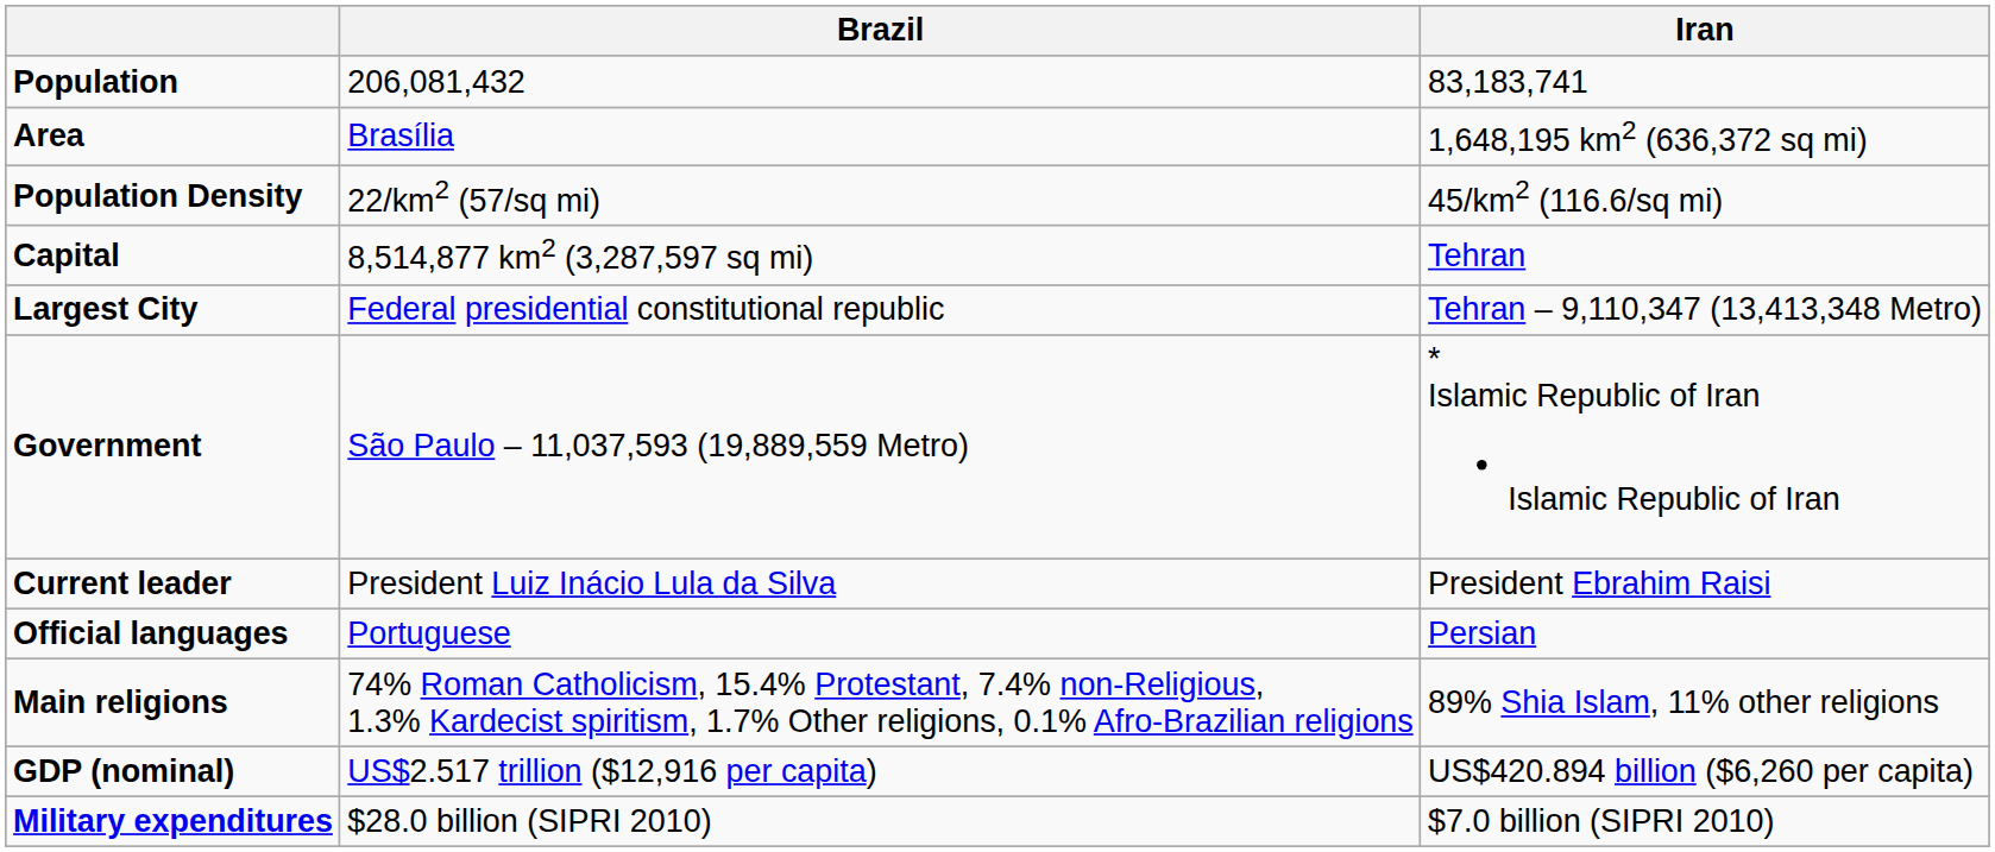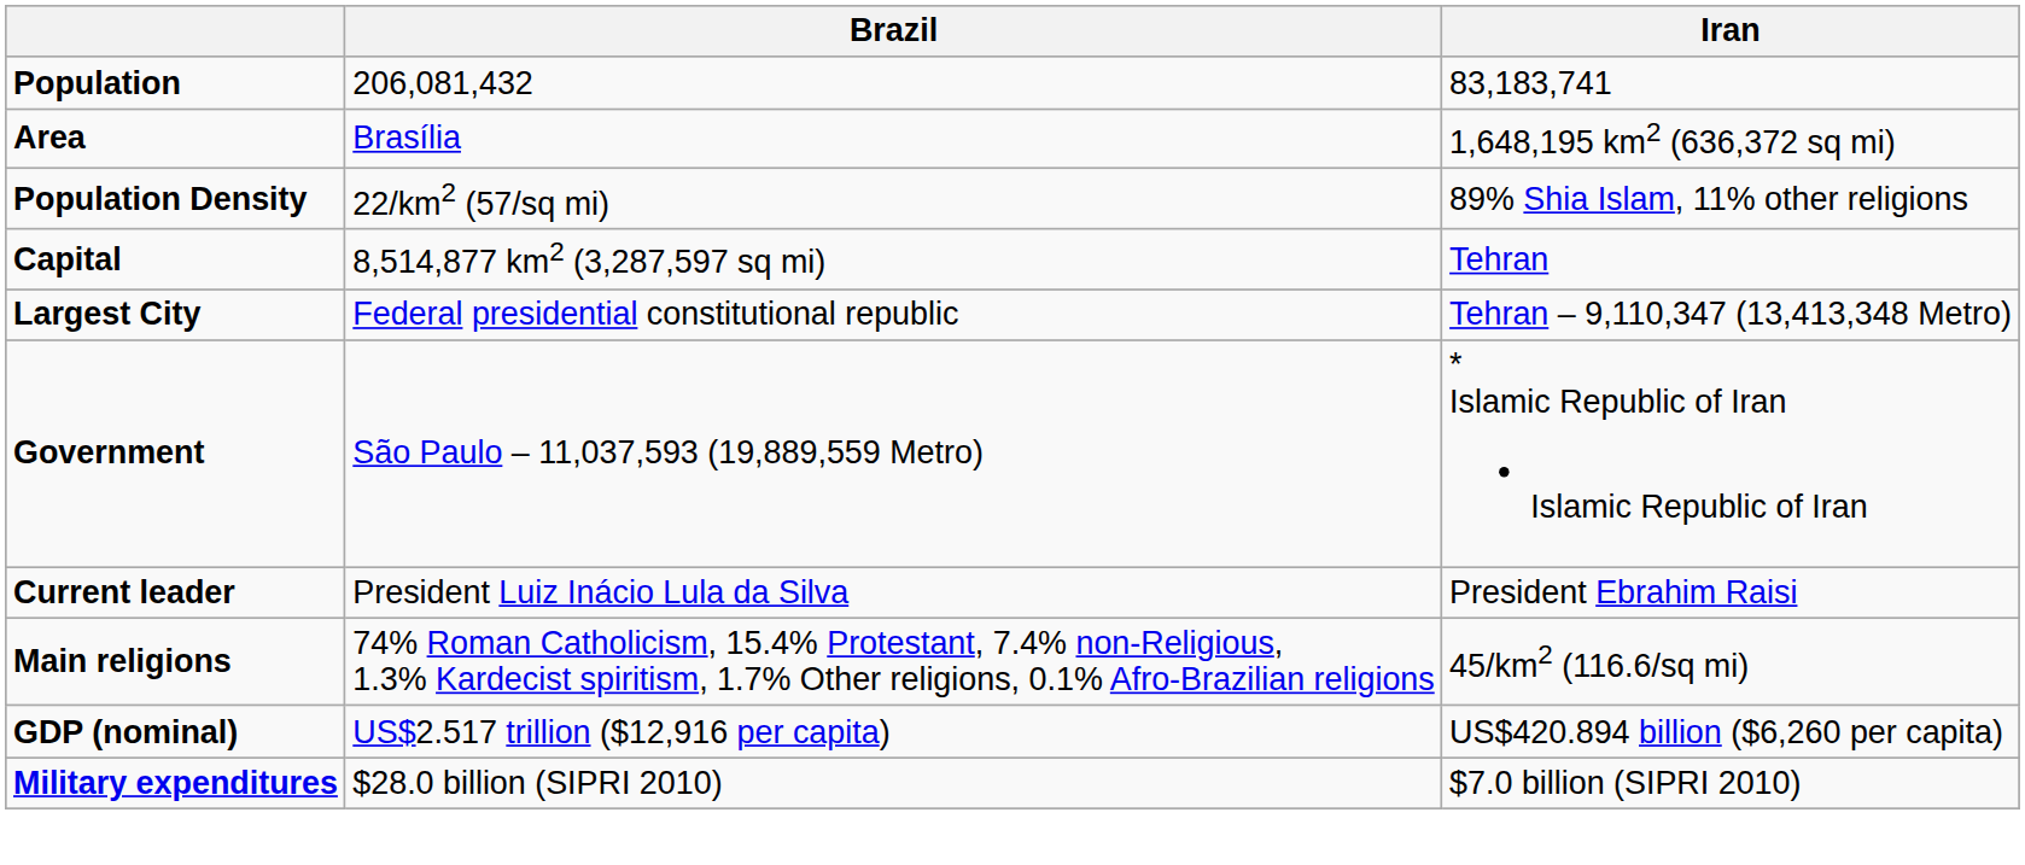Population Density | Iran: 45/km2 (116.6/sq mi) -> 89% Shia Islam, 11% other religions
- row: Official languages | Portuguese | Persian
Main religions | Iran: 89% Shia Islam, 11% other religions -> 45/km2 (116.6/sq mi)
